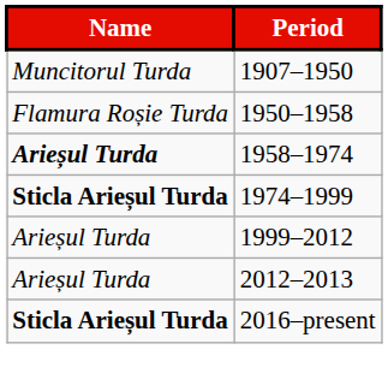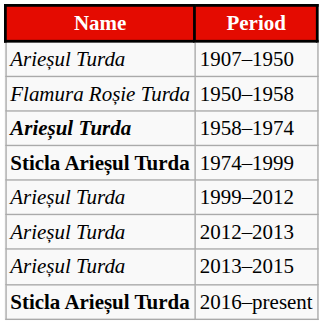1907–1950 | Name: Muncitorul Turda -> Arieșul Turda
+ row: Arieșul Turda | 2013–2015
